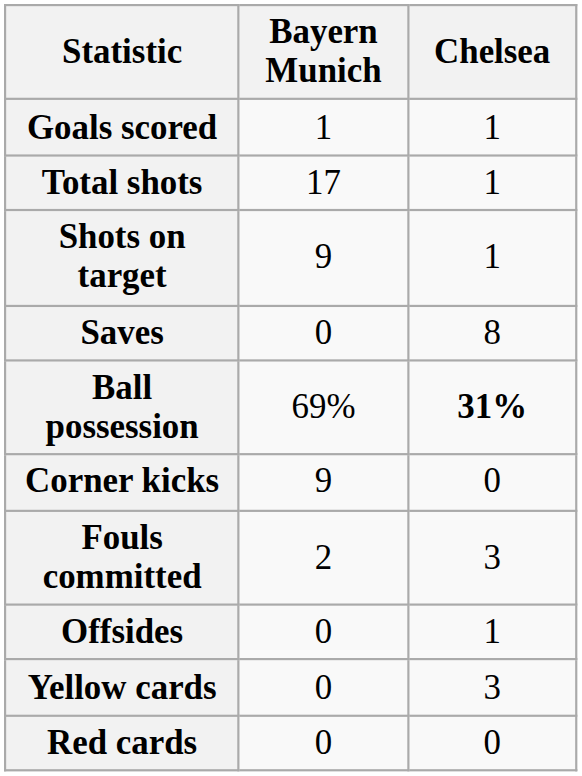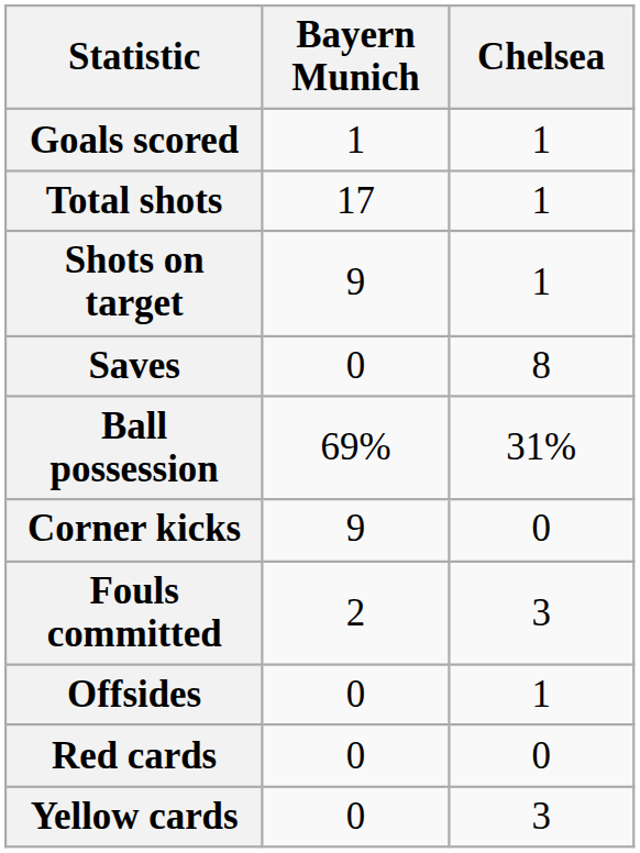Ball possession | Chelsea: bold -> normal
rows swapped: Yellow cards <-> Red cards
